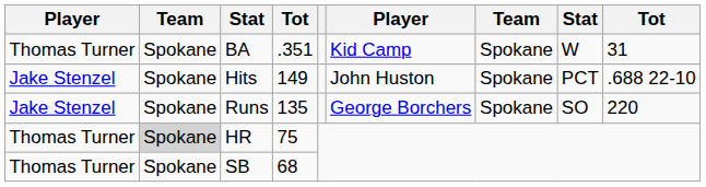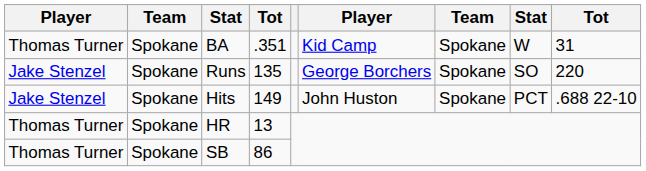rows swapped: Runs <-> Hits
HR | column 2: lightgrey background -> no background
HR | column 4: 75 -> 13
SB | column 4: 68 -> 86
